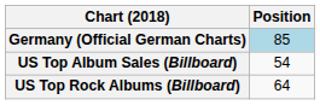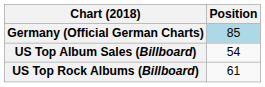US Top Rock Albums (Billboard) | Position: 64 -> 61
